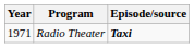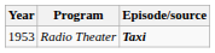Radio Theater | Year: 1971 -> 1953
